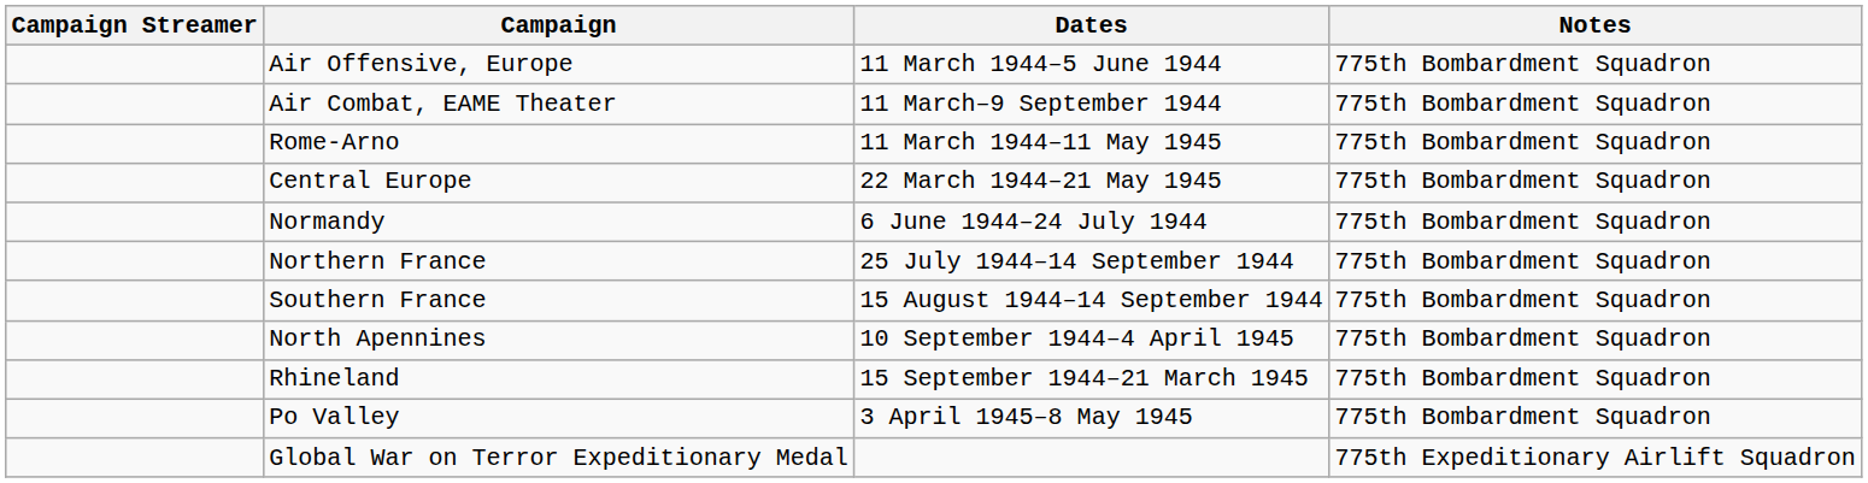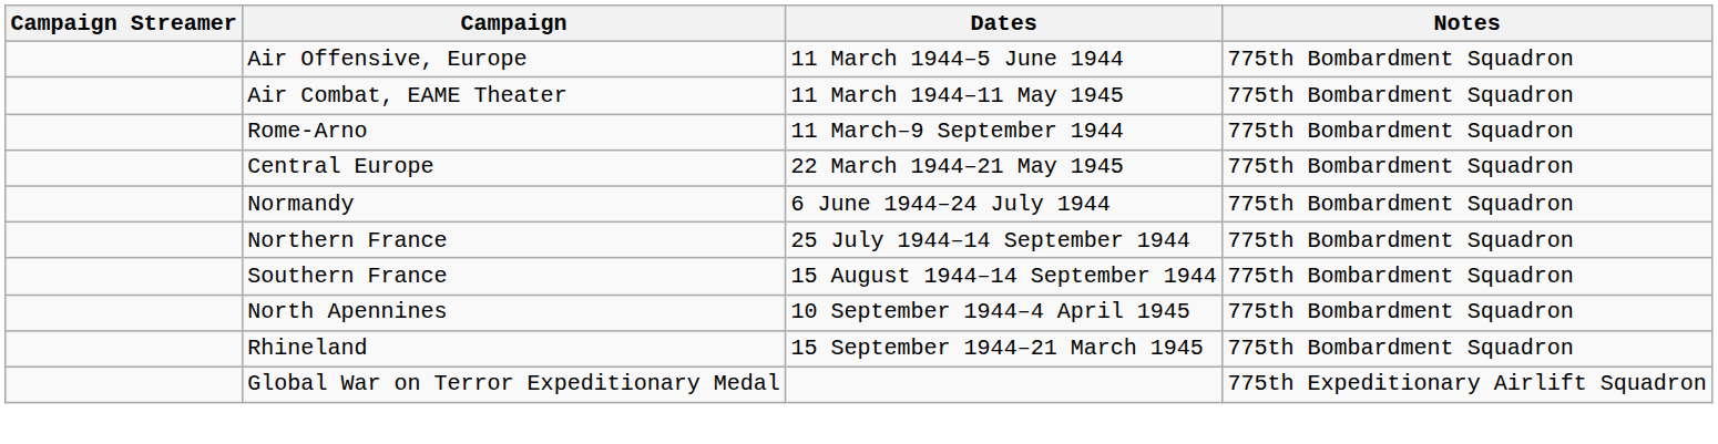Air Combat, EAME Theater | Dates: 11 March–9 September 1944 -> 11 March 1944–11 May 1945
Rome-Arno | Dates: 11 March 1944–11 May 1945 -> 11 March–9 September 1944
- row: Po Valley | 3 April 1945–8 May 1945 | 775th Bombardment Squadron
